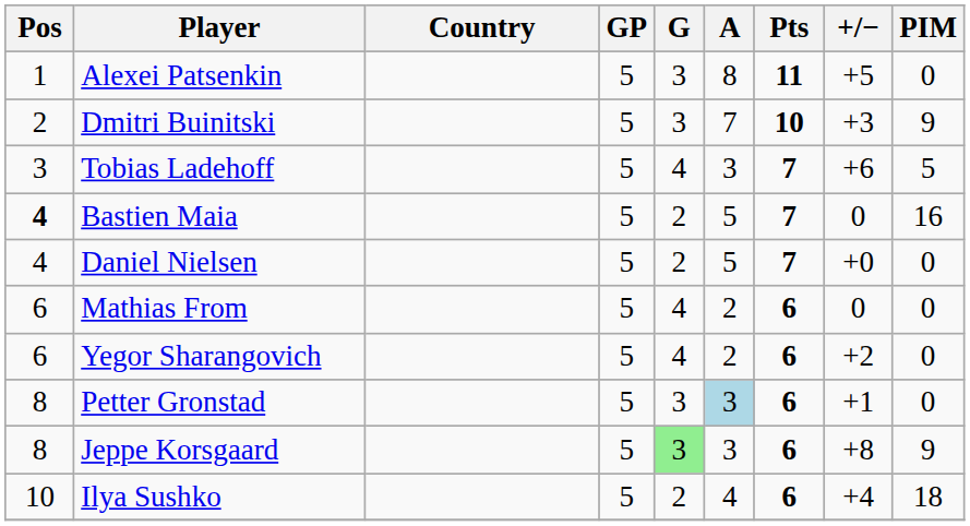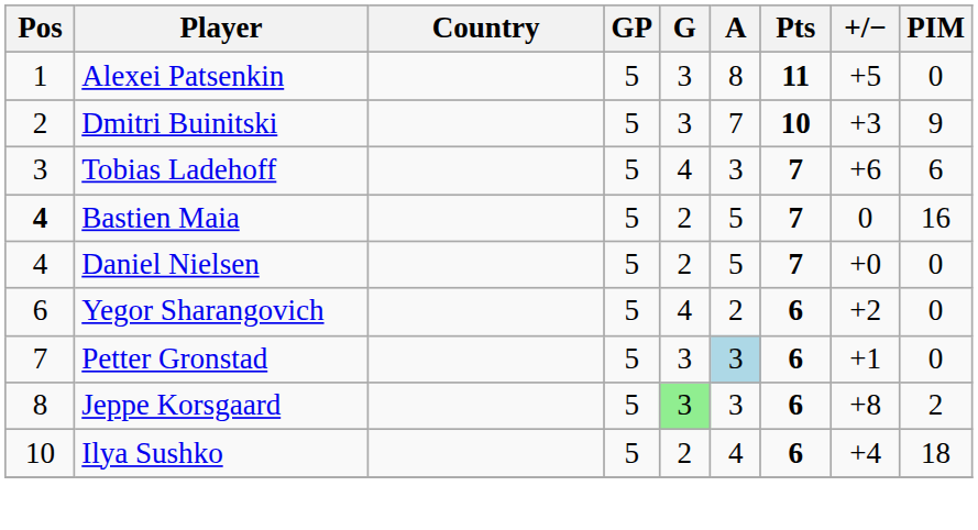Tobias Ladehoff | PIM: 5 -> 6
- row: 6 | Mathias From | 5 | 4 | 2 | 6 | 0 | 0
Petter Gronstad | Pos: 8 -> 7
Jeppe Korsgaard | PIM: 9 -> 2
